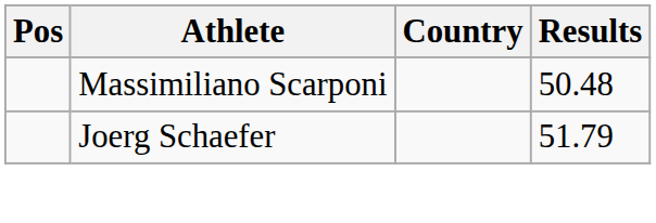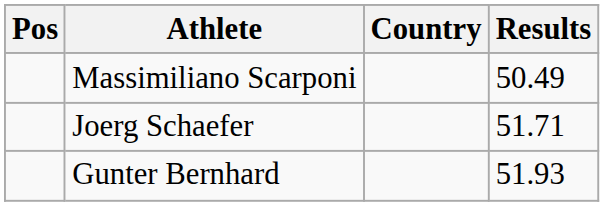Massimiliano Scarponi | Results: 50.48 -> 50.49
Joerg Schaefer | Results: 51.79 -> 51.71
+ row: Gunter Bernhard | 51.93
